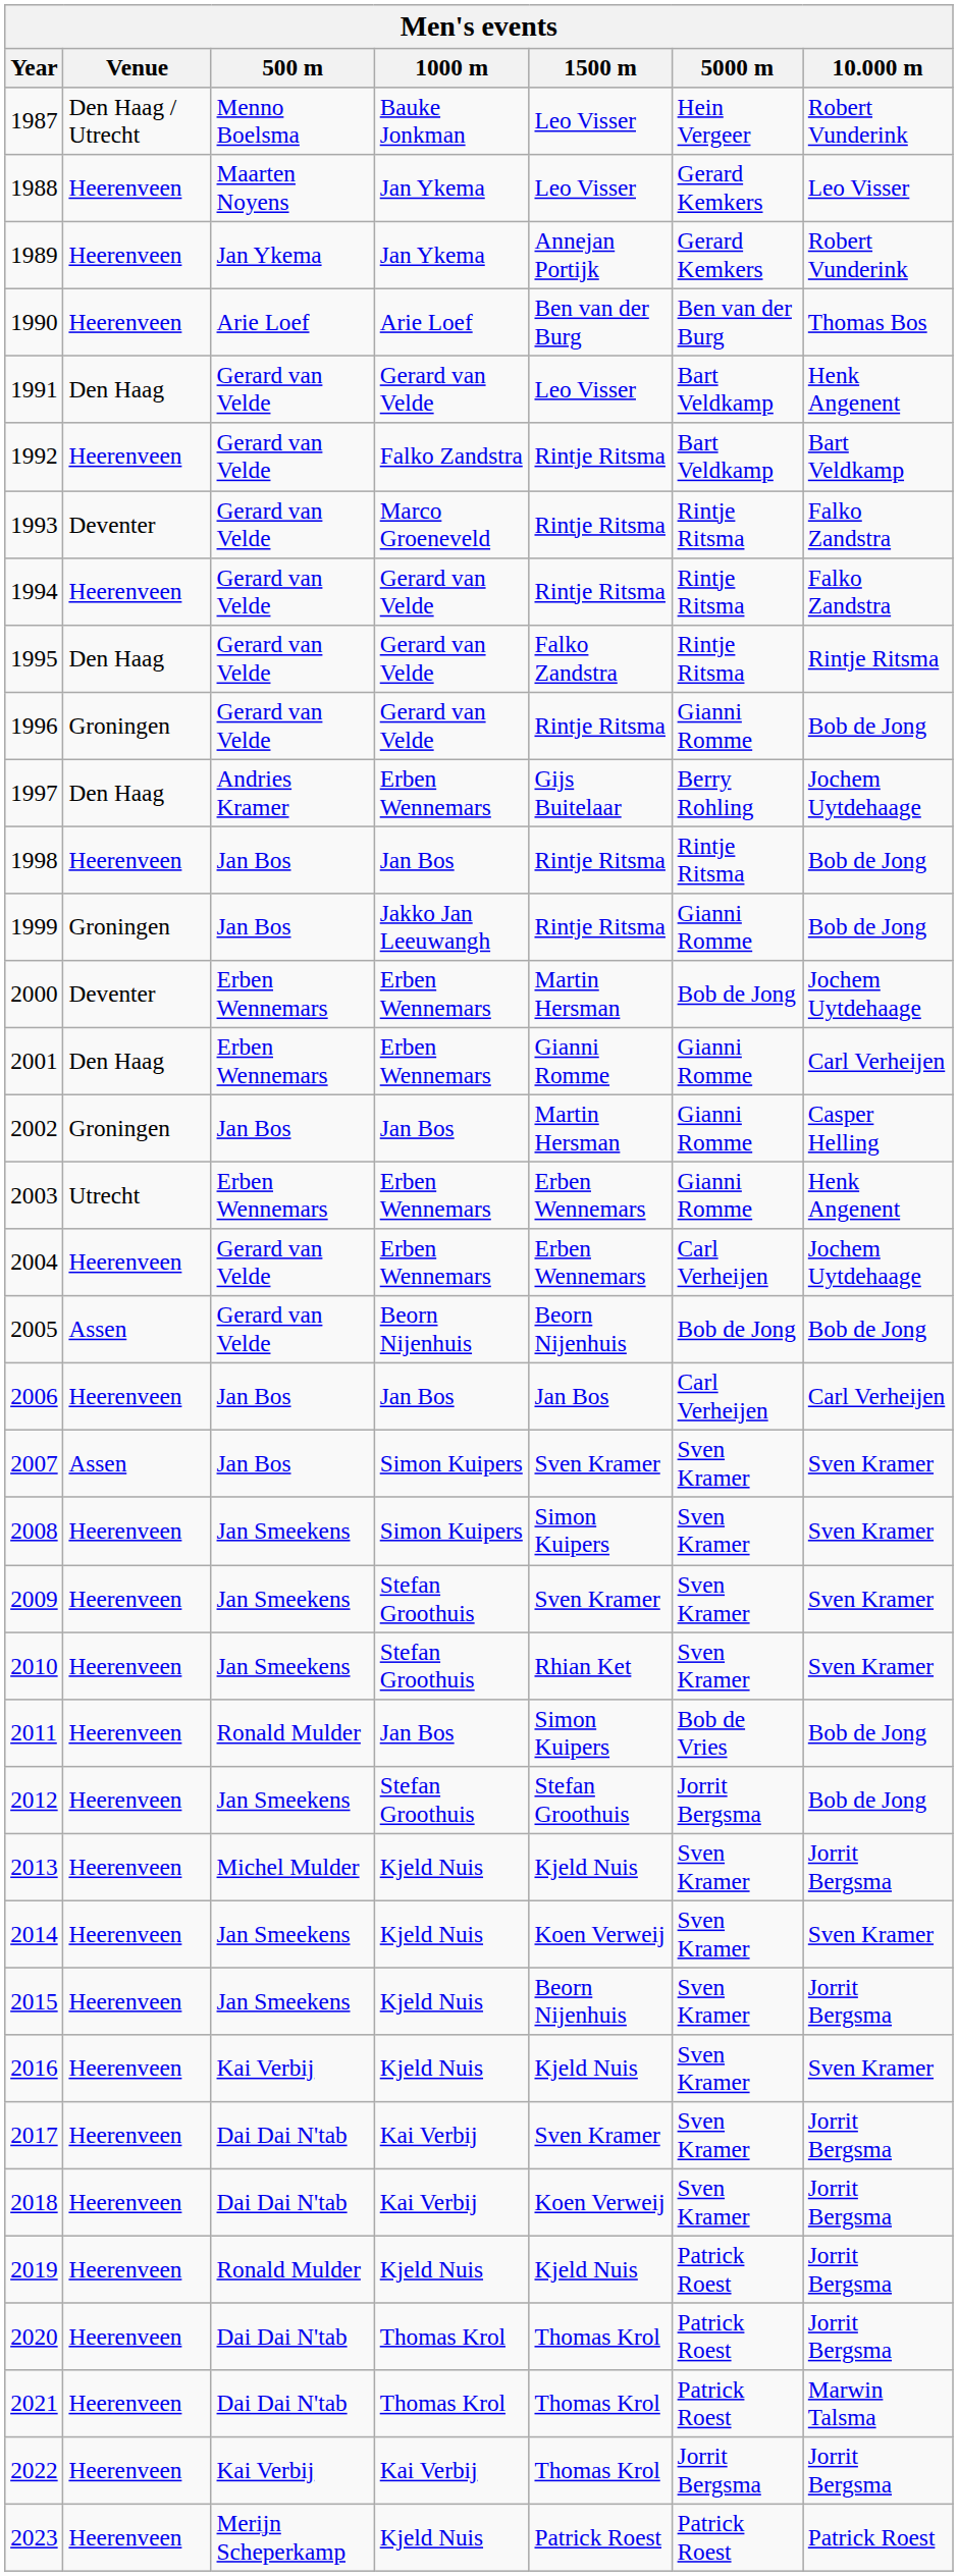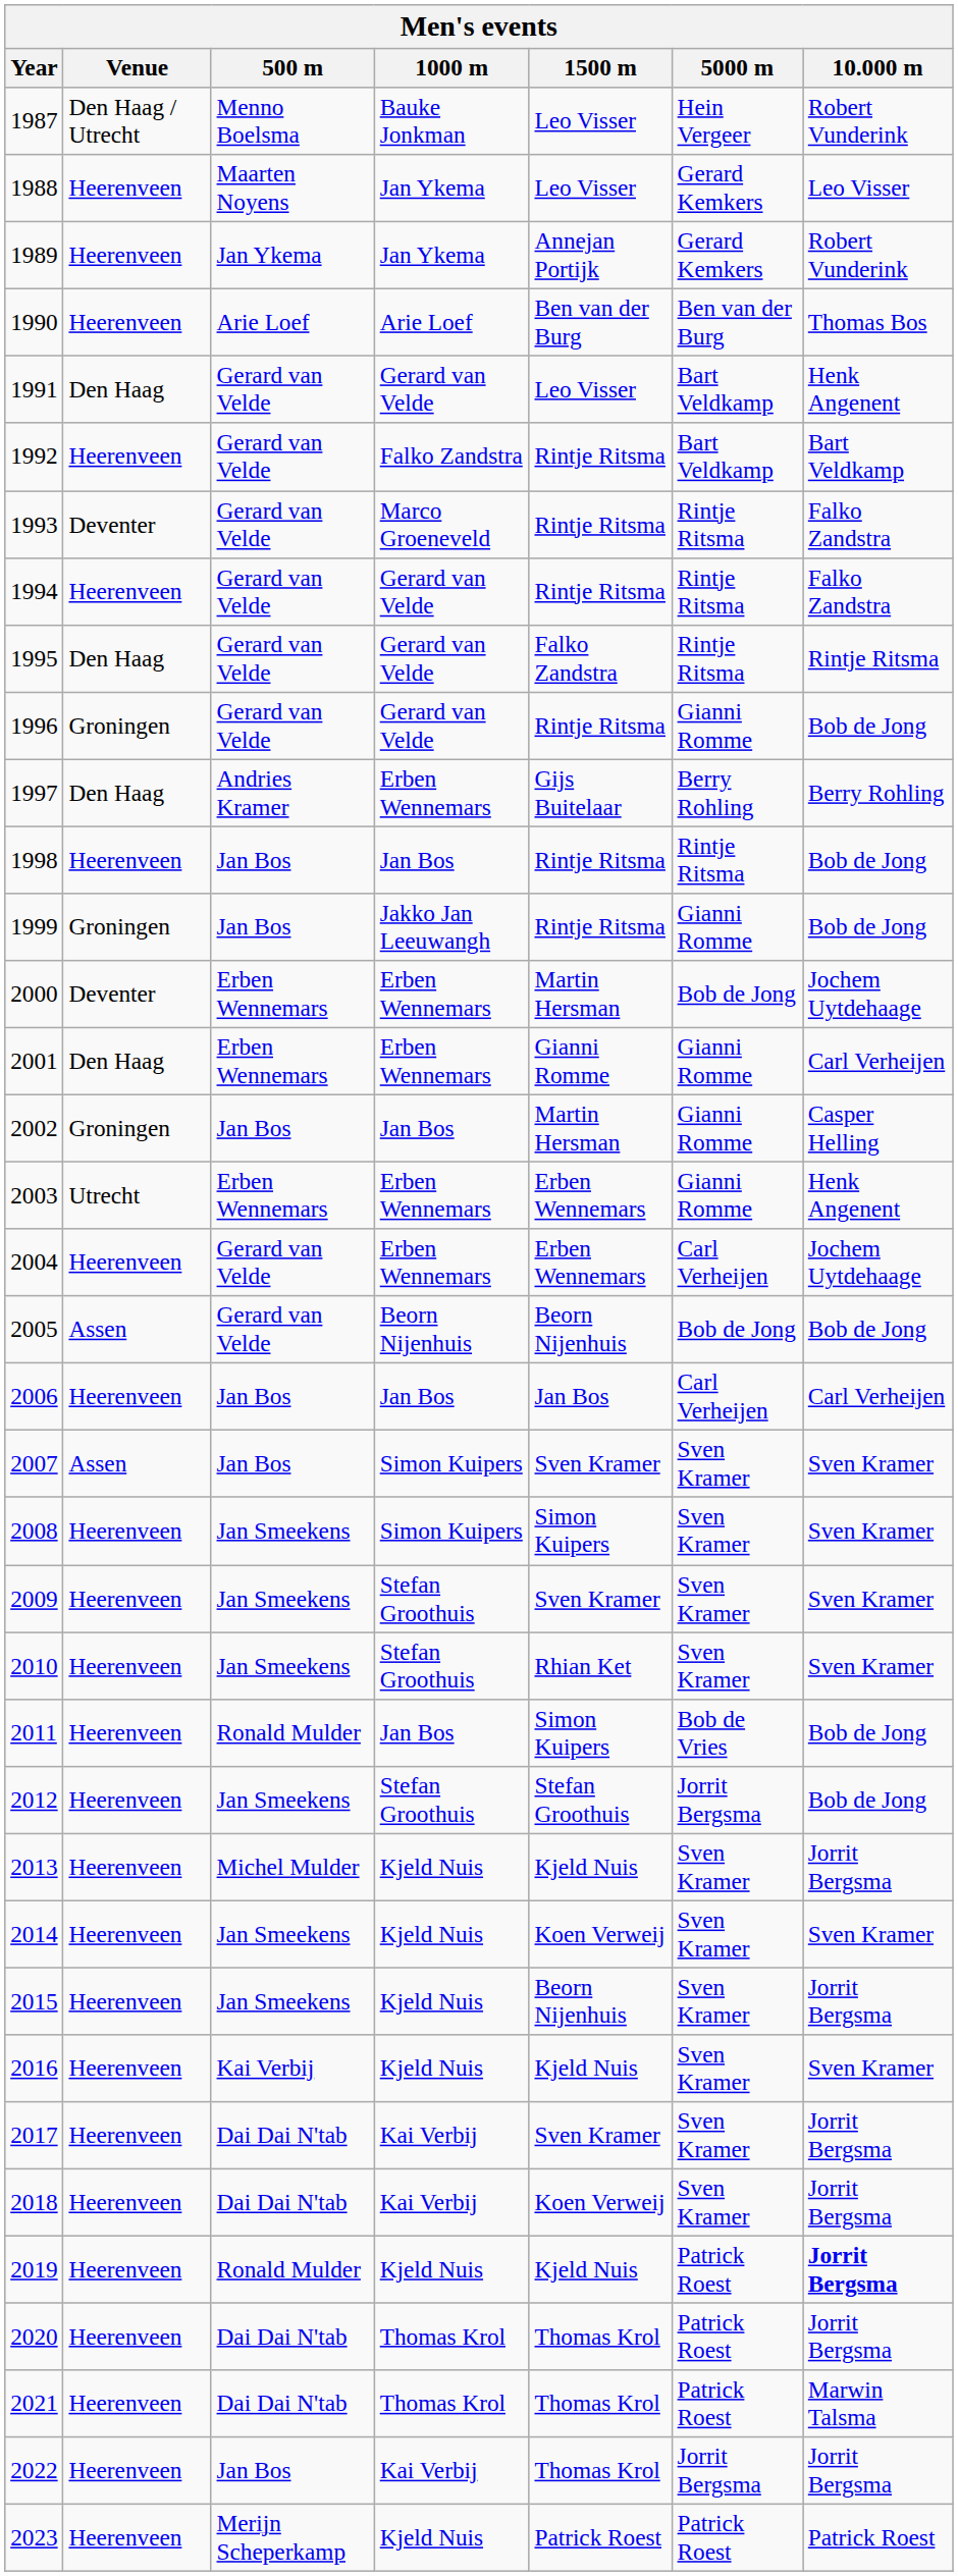1997 | 10.000 m: Jochem Uytdehaage -> Berry Rohling
2019 | 10.000 m: normal -> bold
2022 | 500 m: Kai Verbij -> Jan Bos
